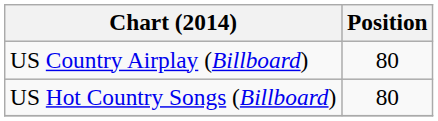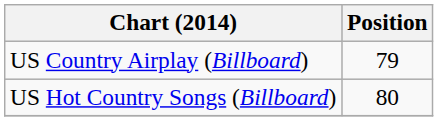US Country Airplay (Billboard) | Position: 80 -> 79
